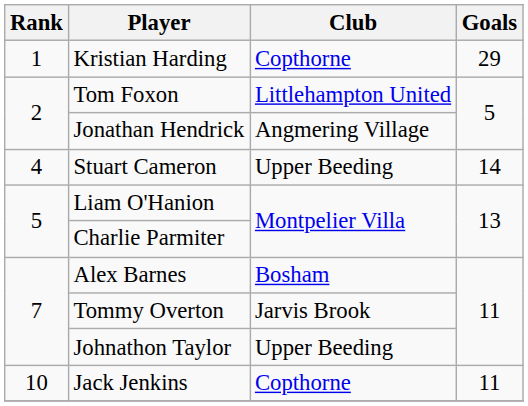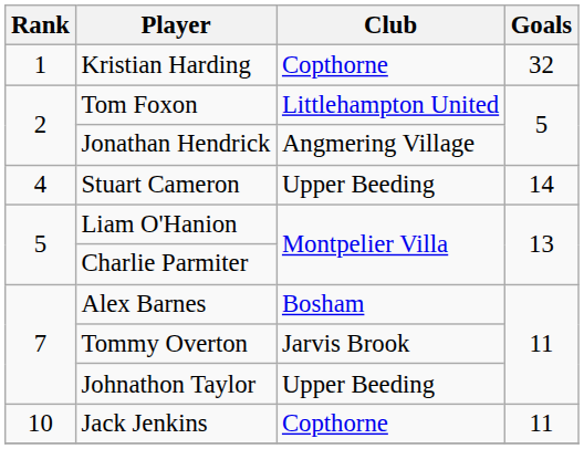Kristian Harding | Goals: 29 -> 32
